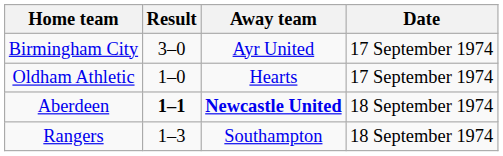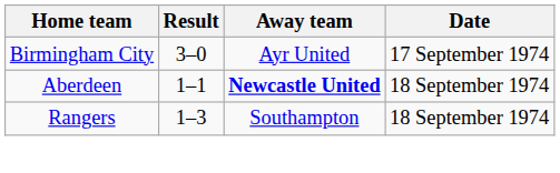- row: Oldham Athletic | 1–0 | Hearts | 17 September 1974
Aberdeen | Result: bold -> normal
